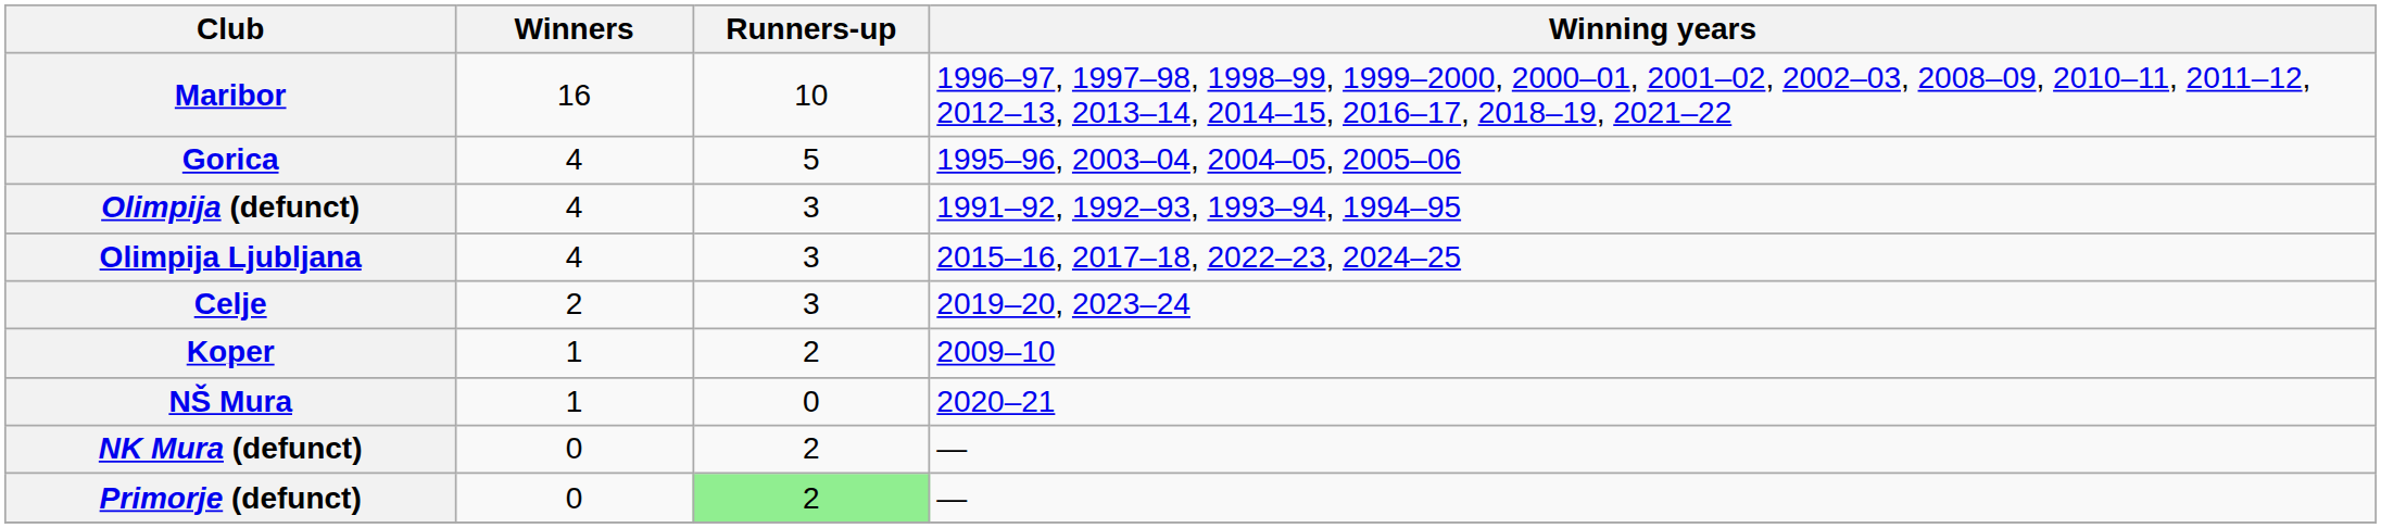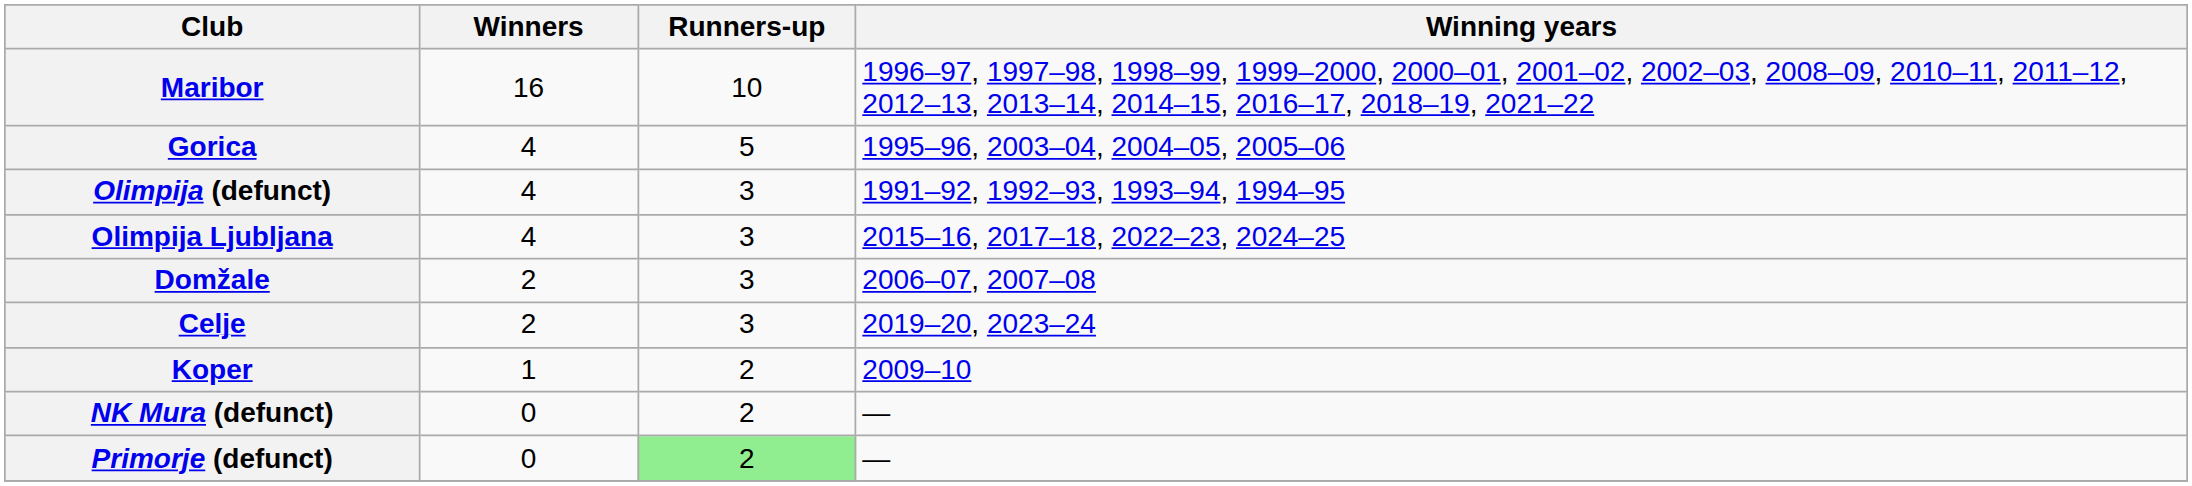+ row: Domžale | 2 | 3 | 2006–07, 2007–08
- row: NŠ Mura | 1 | 0 | 2020–21
